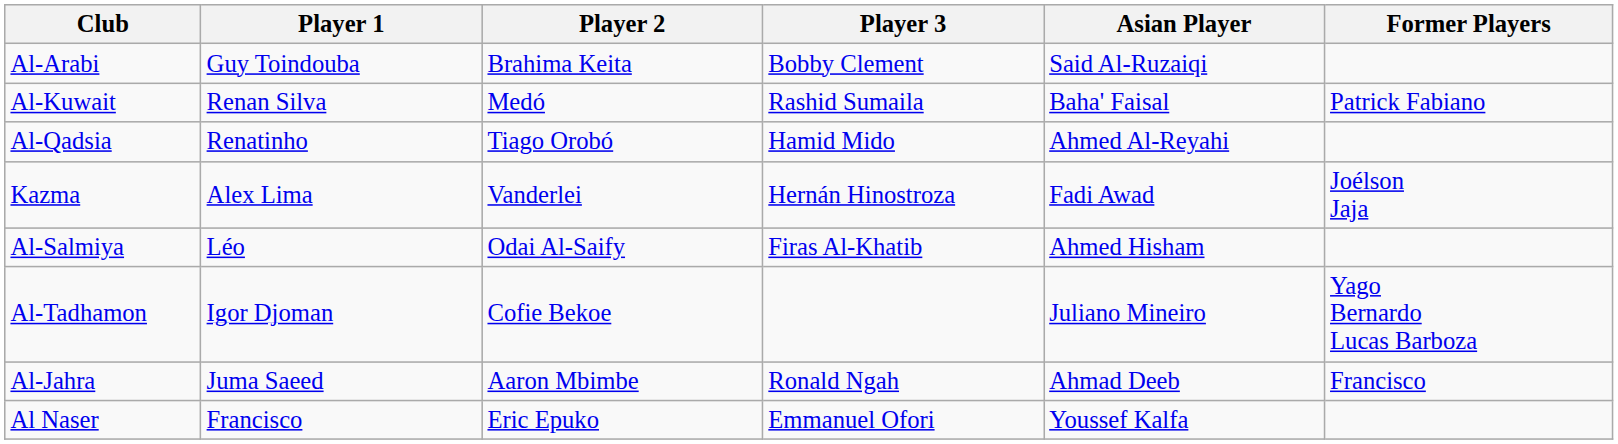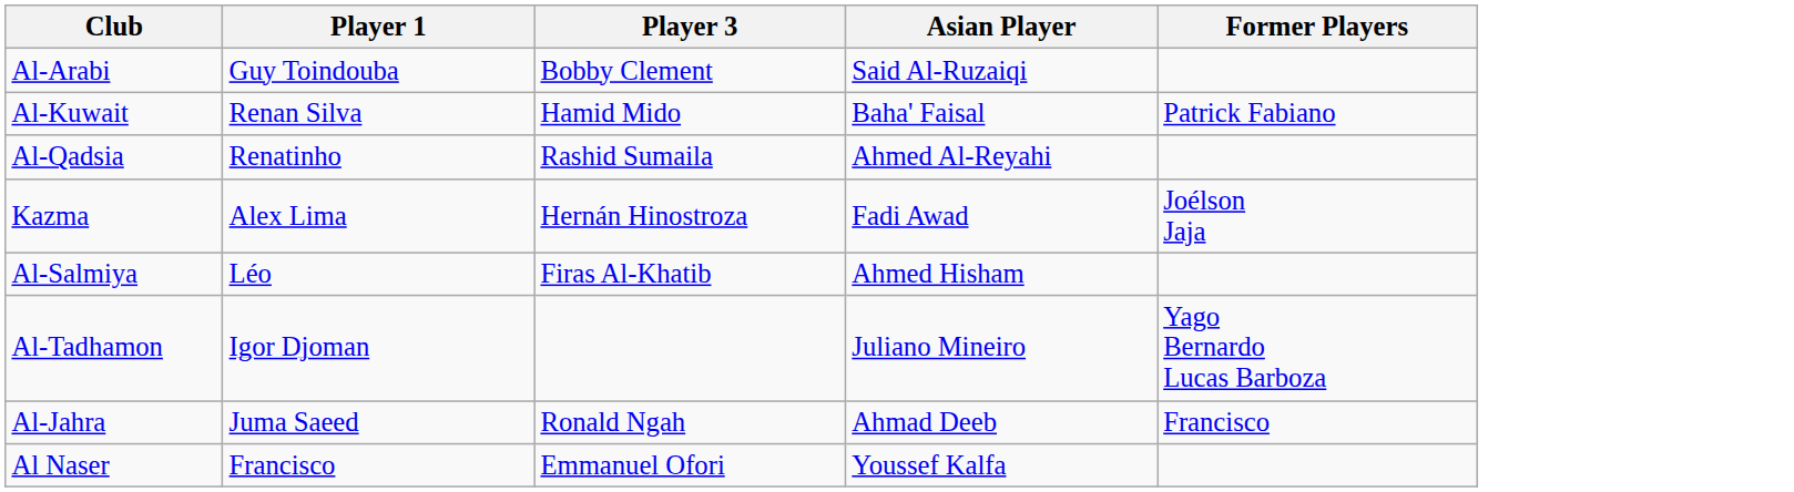- column: Player 2 | Brahima Keita | Medó | Tiago Orobó | Vanderlei | Odai Al-Saify | Cofie Bekoe | Aaron Mbimbe | Eric Epuko
Al-Kuwait | Player 3: Rashid Sumaila -> Hamid Mido
Al-Qadsia | Player 3: Hamid Mido -> Rashid Sumaila
